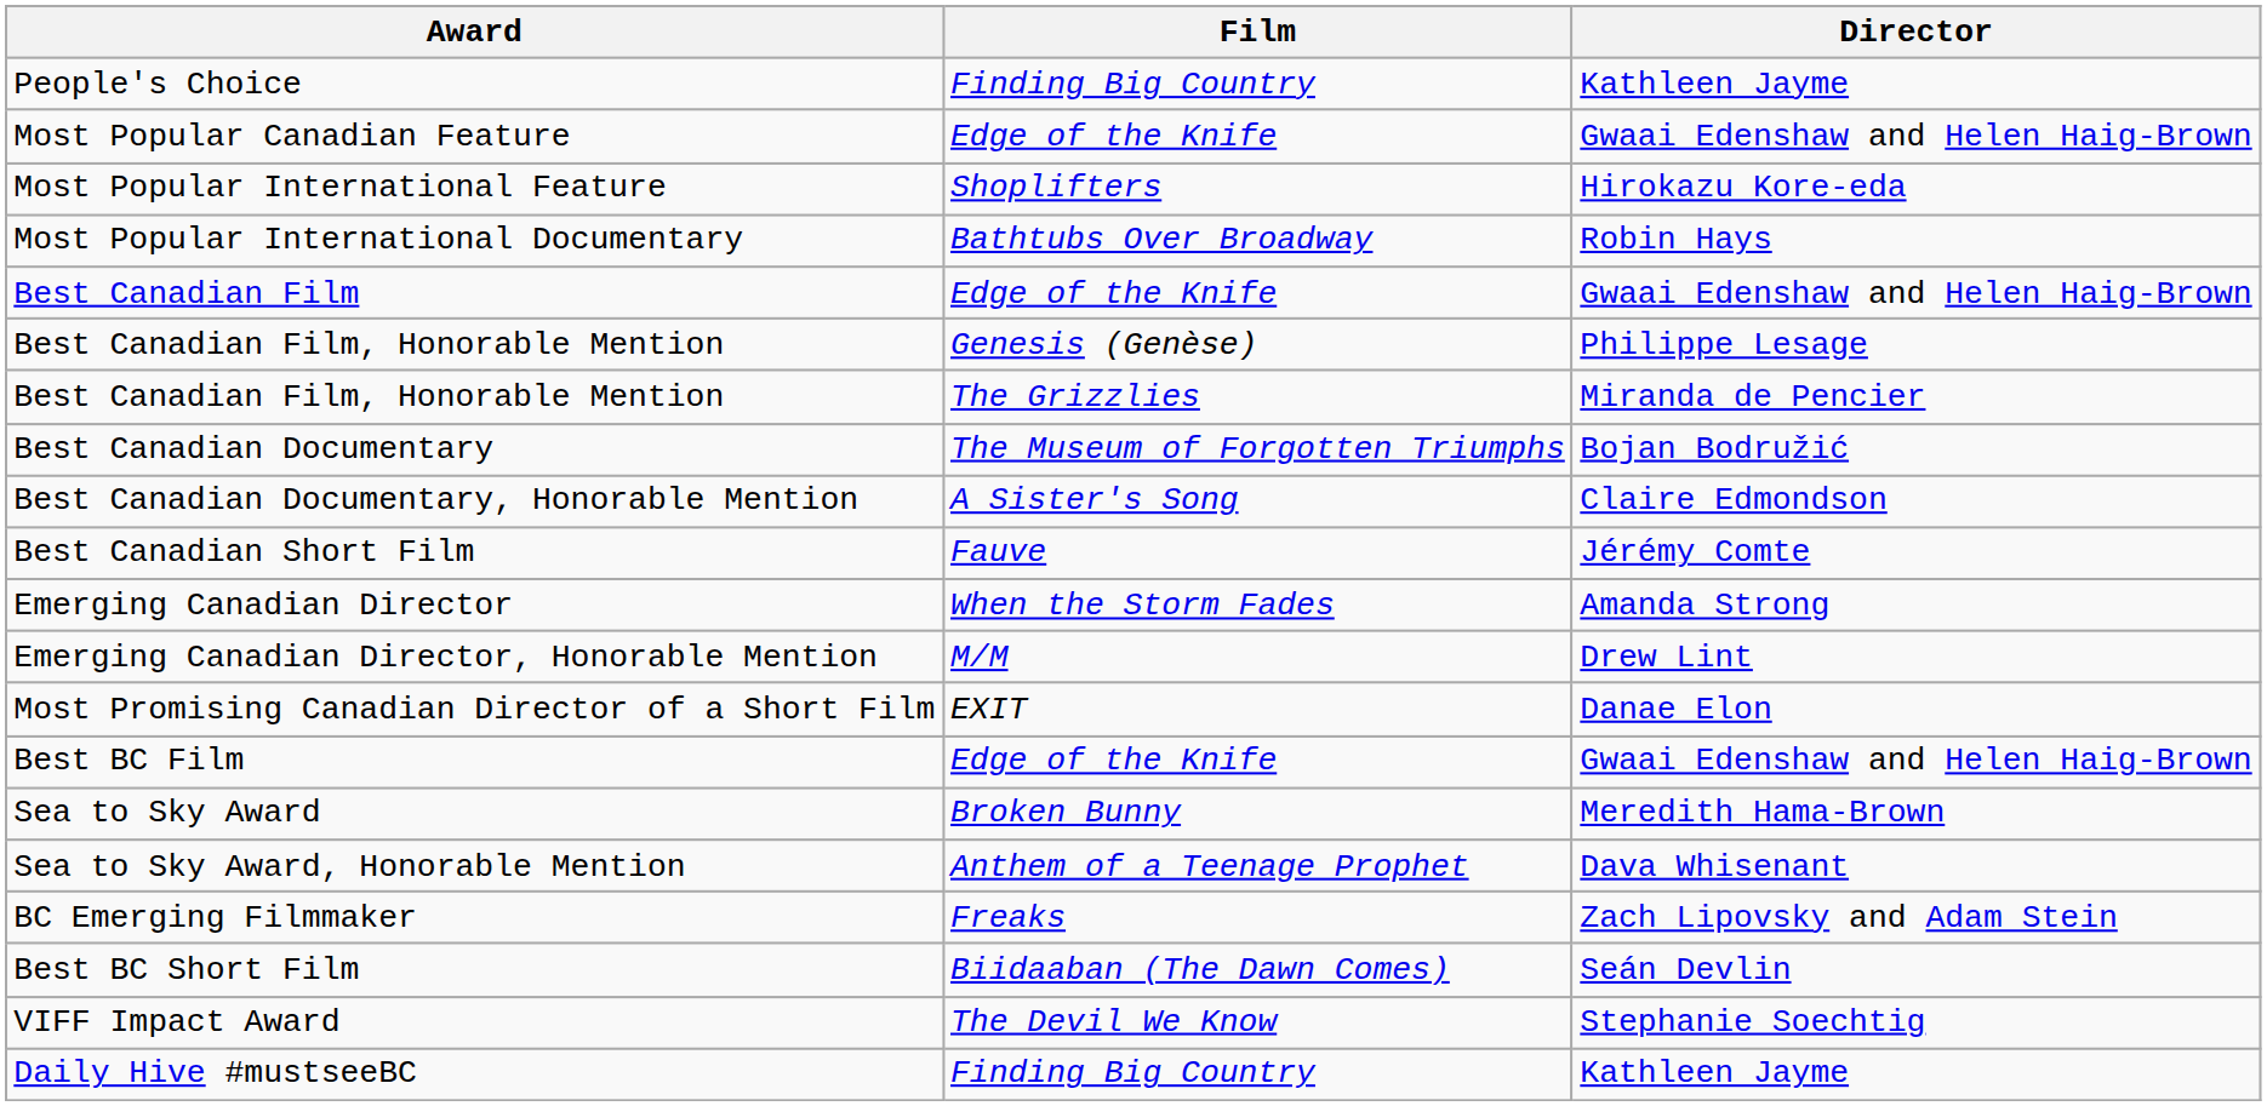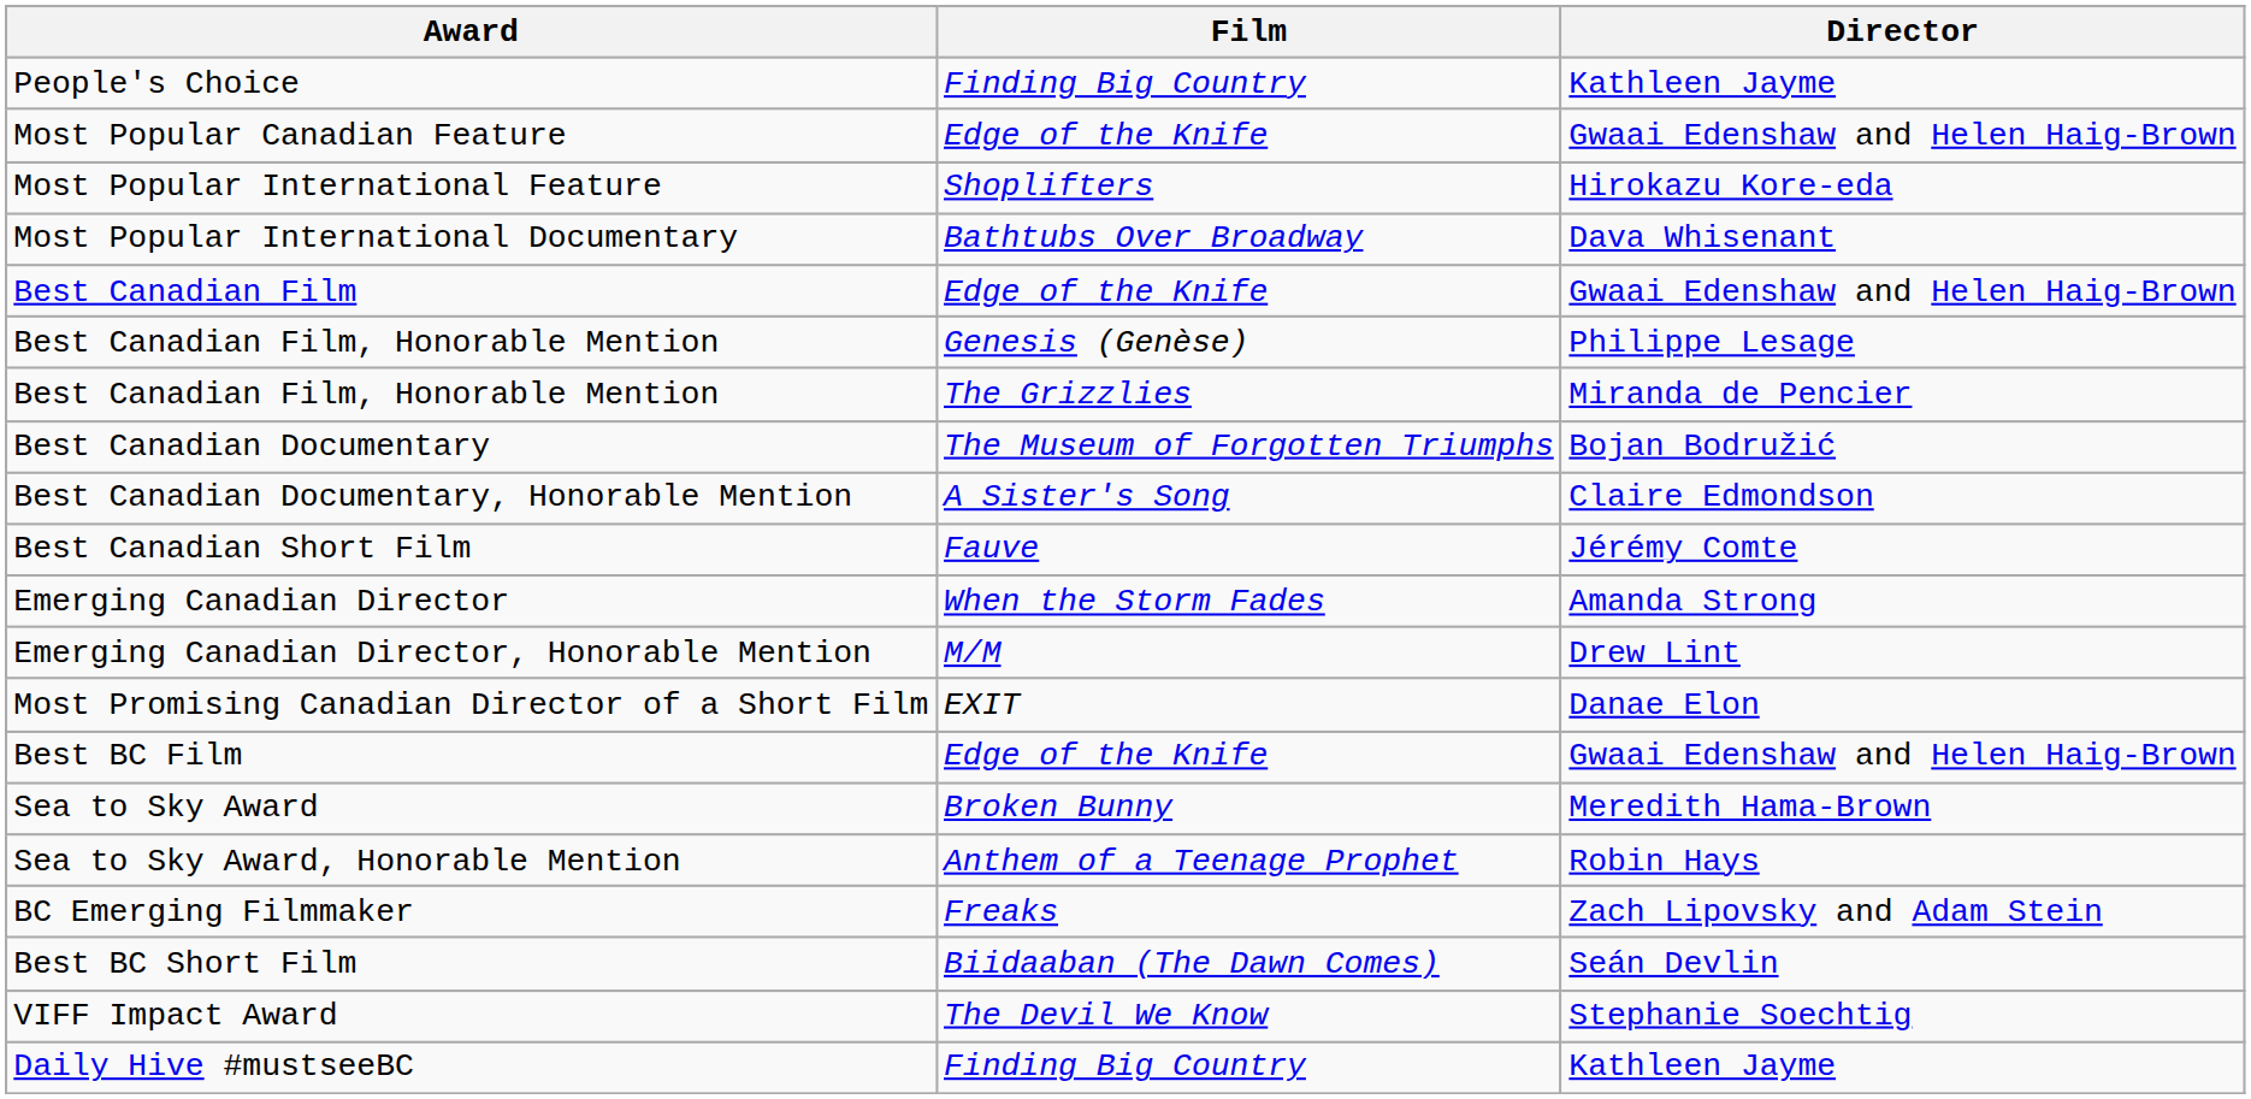Most Popular International Documentary | Director: Robin Hays -> Dava Whisenant
Sea to Sky Award, Honorable Mention | Director: Dava Whisenant -> Robin Hays
